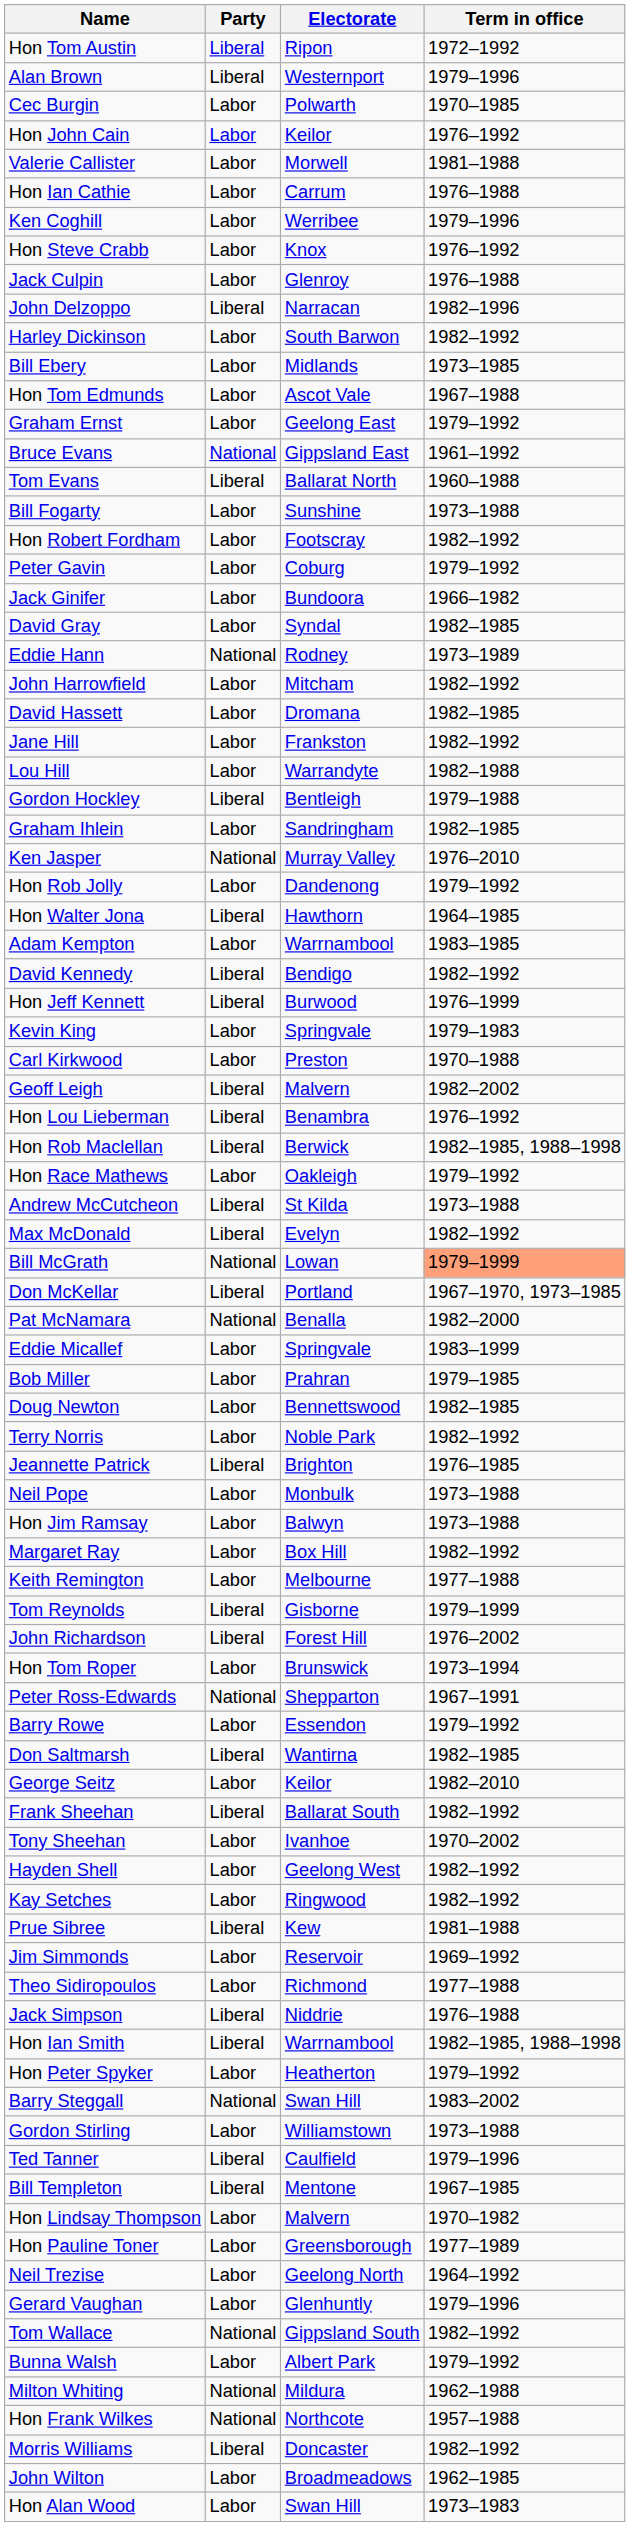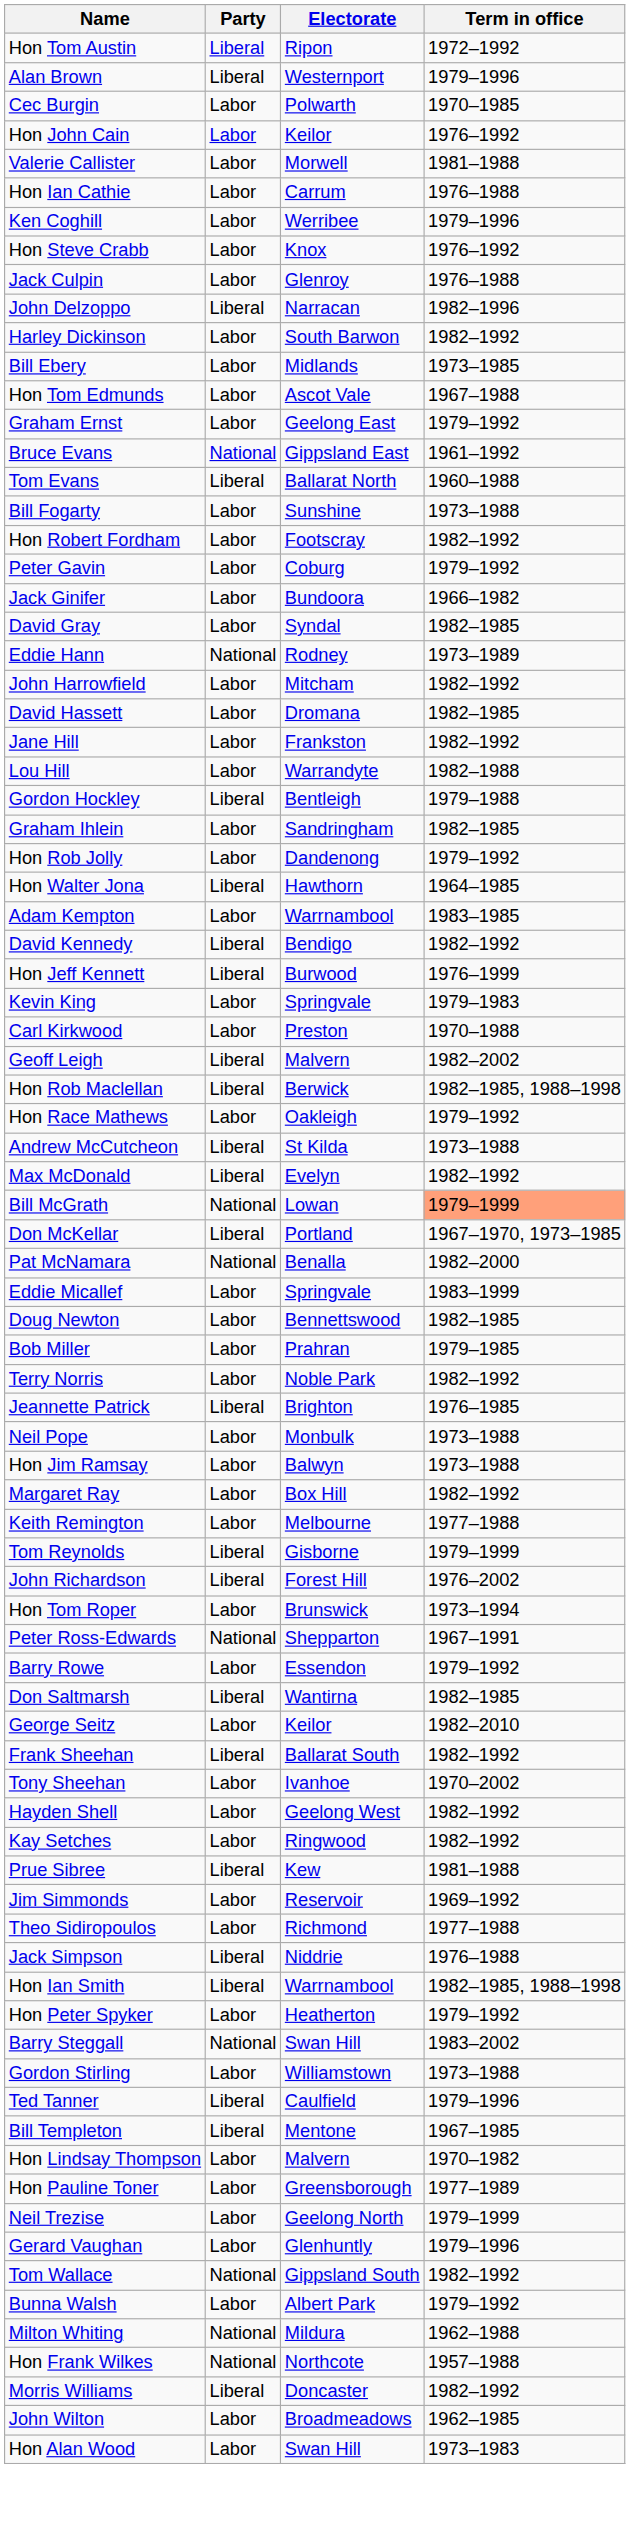- row: Ken Jasper | National | Murray Valley | 1976–2010
- row: Hon Lou Lieberman | Liberal | Benambra | 1976–1992
rows swapped: Bob Miller <-> Doug Newton
Neil Trezise | Term in office: 1964–1992 -> 1979–1999
